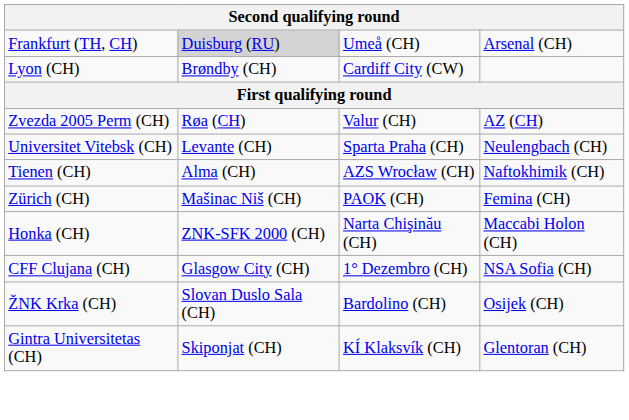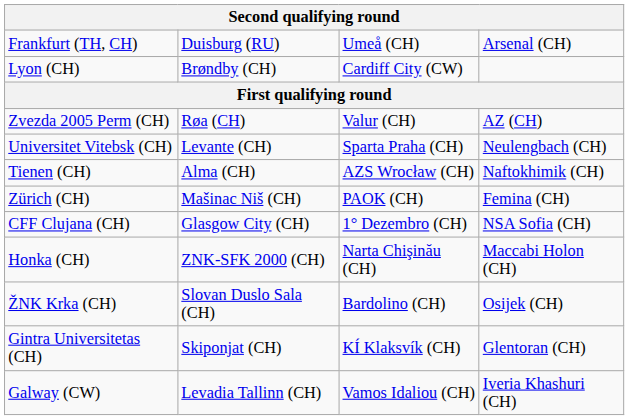Frankfurt (TH, CH) | column 2: lightgrey background -> no background
rows swapped: Honka (CH) <-> CFF Clujana (CH)
+ row: Galway (CW) | Levadia Tallinn (CH) | Vamos Idaliou (CH) | Iveria Khashuri (CH)
